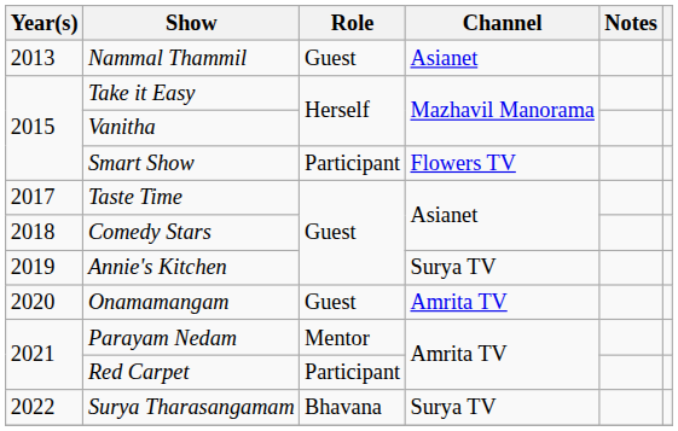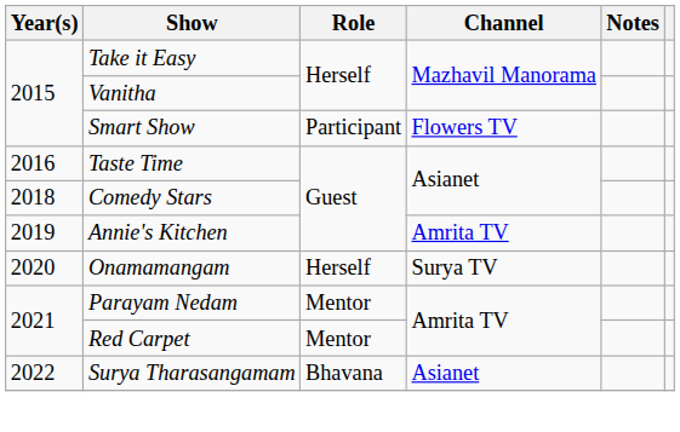- row: 2013 | Nammal Thammil | Guest | Asianet
Taste Time | Year(s): 2017 -> 2016
Annie's Kitchen | Channel: Surya TV -> Amrita TV
Onamamangam | Role: Guest -> Herself
Onamamangam | Channel: Amrita TV -> Surya TV
Red Carpet | Role: Participant -> Mentor
Surya Tharasangamam | Channel: Surya TV -> Asianet
